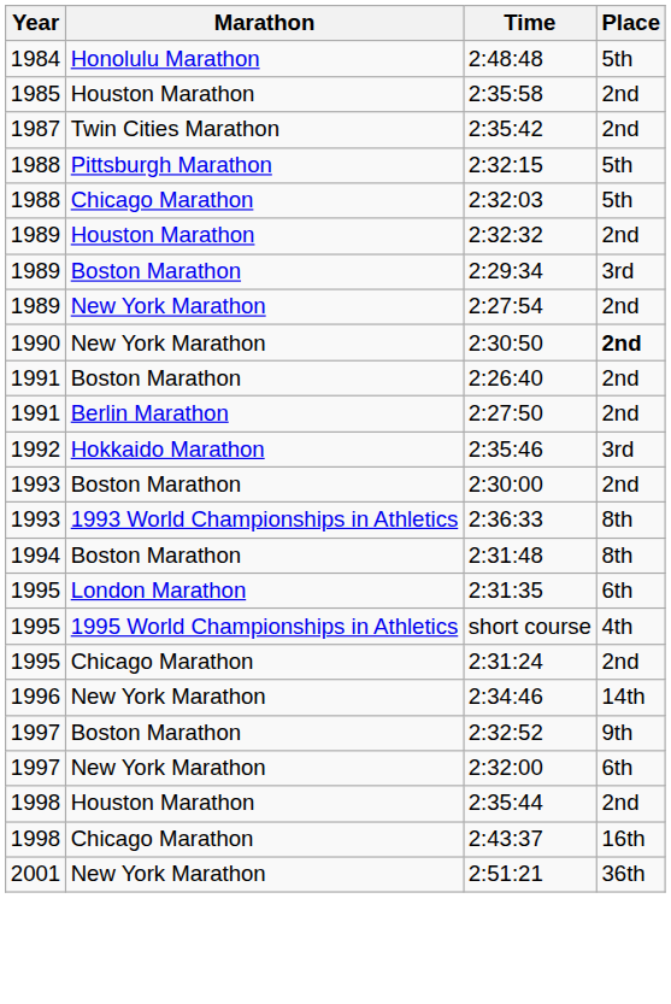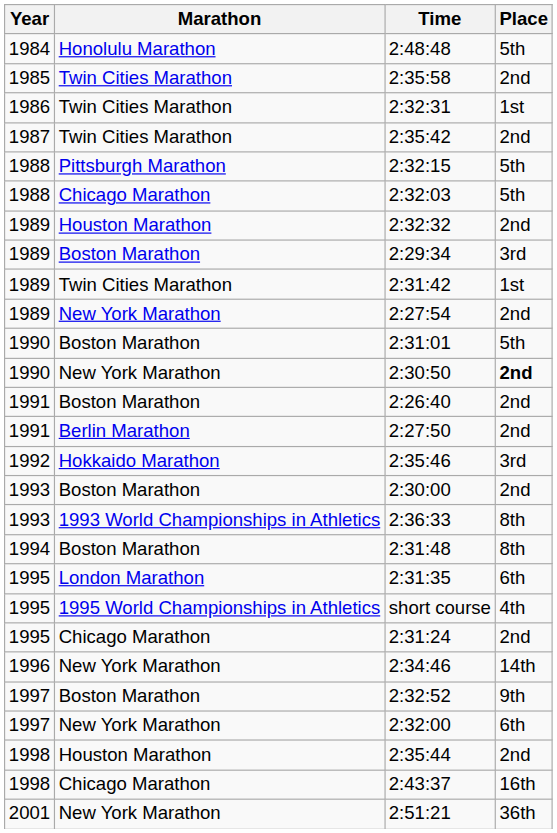2:35:58 | Marathon: Houston Marathon -> Twin Cities Marathon
+ row: 1986 | Twin Cities Marathon | 2:32:31 | 1st
+ row: 1989 | Twin Cities Marathon | 2:31:42 | 1st
+ row: 1990 | Boston Marathon | 2:31:01 | 5th
